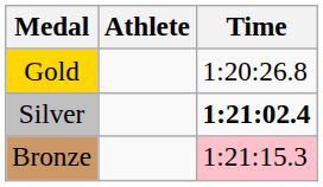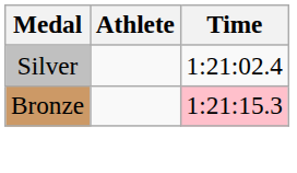- row: Gold | 1:20:26.8
Silver | Time: bold -> normal
